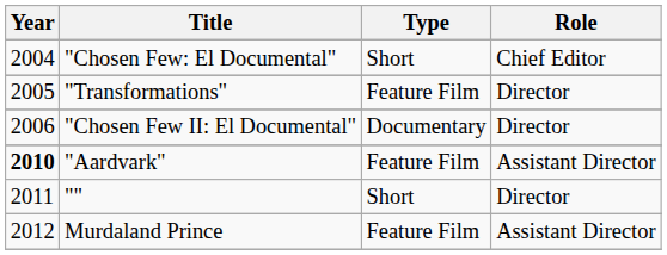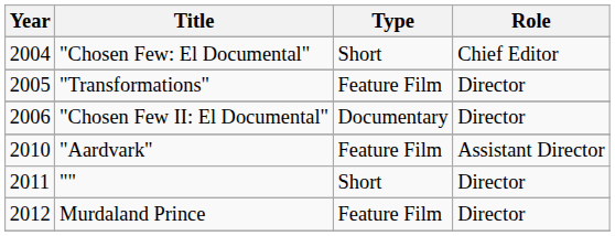"Aardvark" | Year: bold -> normal
Murdaland Prince | Role: Assistant Director -> Director
